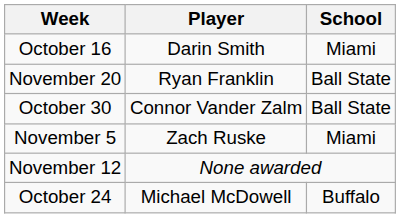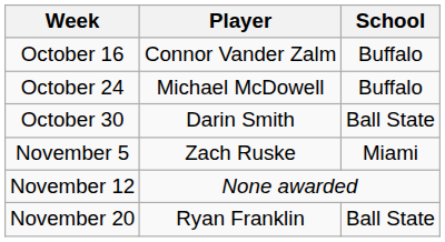October 16 | Player: Darin Smith -> Connor Vander Zalm
October 16 | School: Miami -> Buffalo
rows swapped: October 24 <-> November 20
October 30 | Player: Connor Vander Zalm -> Darin Smith
